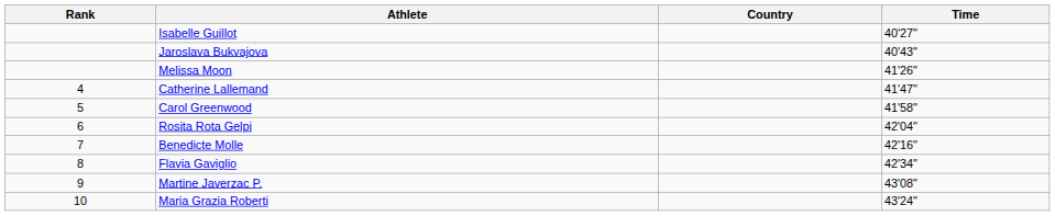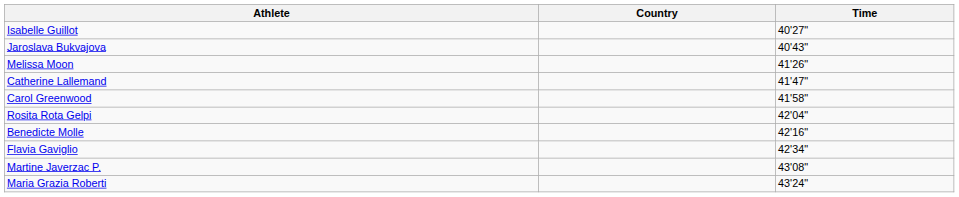- column: Rank | 4 | 5 | 6 | 7 | 8 | 9 | 10
